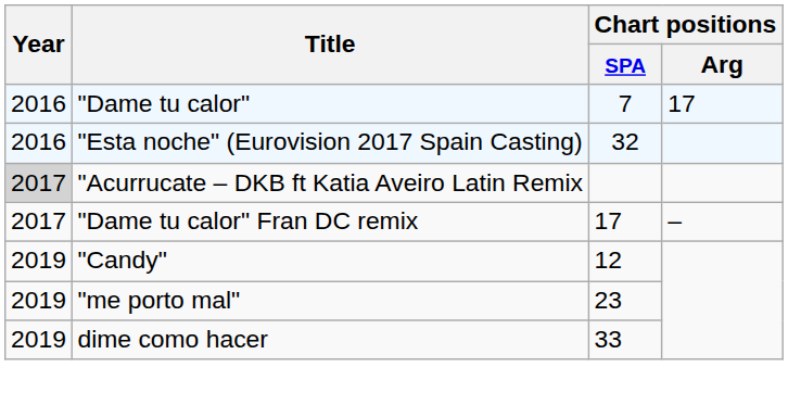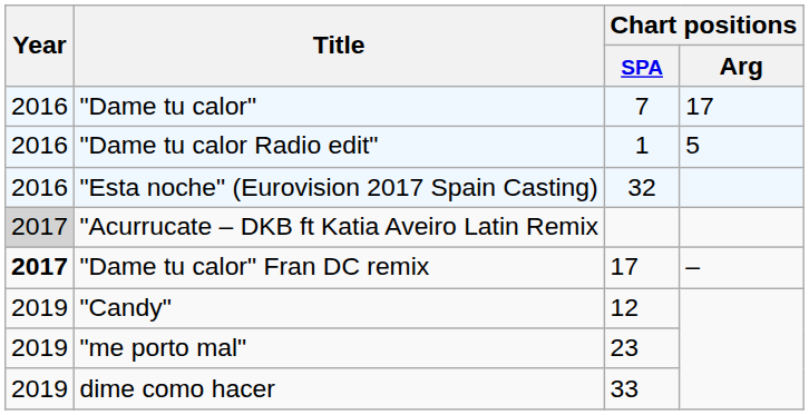+ row: 2016 | "Dame tu calor Radio edit" | 1 | 5
"Dame tu calor" Fran DC remix | Year: normal -> bold
